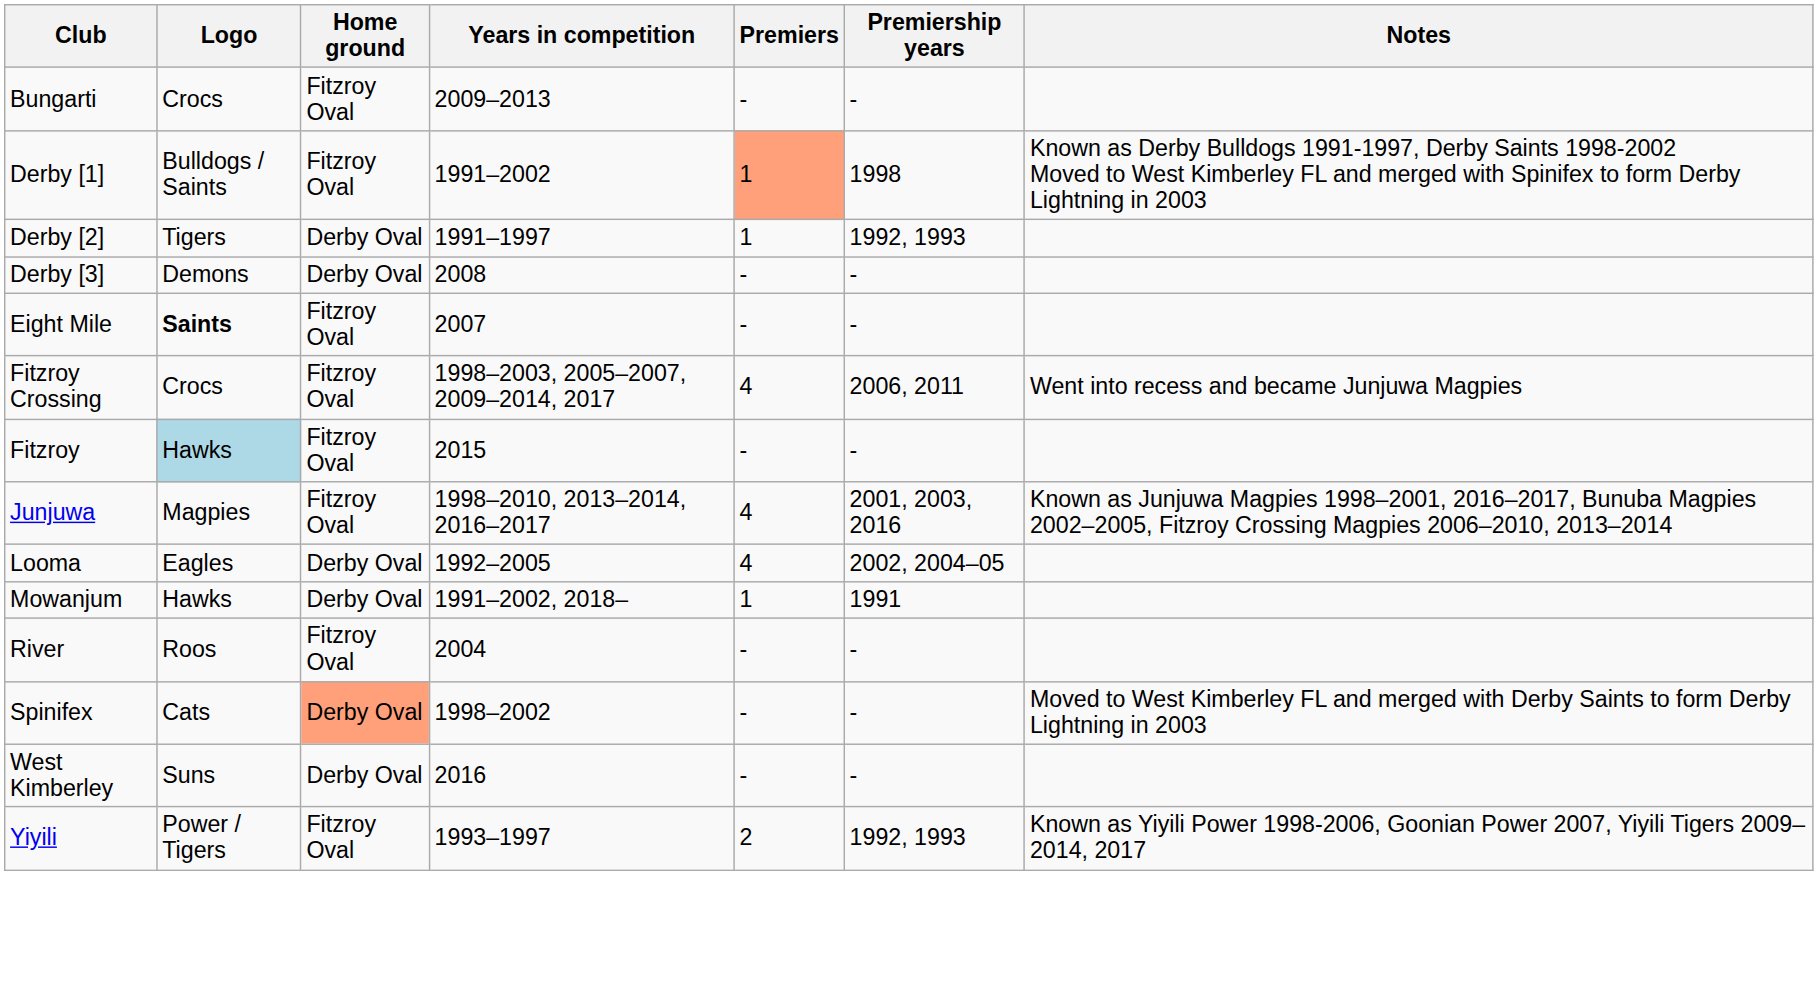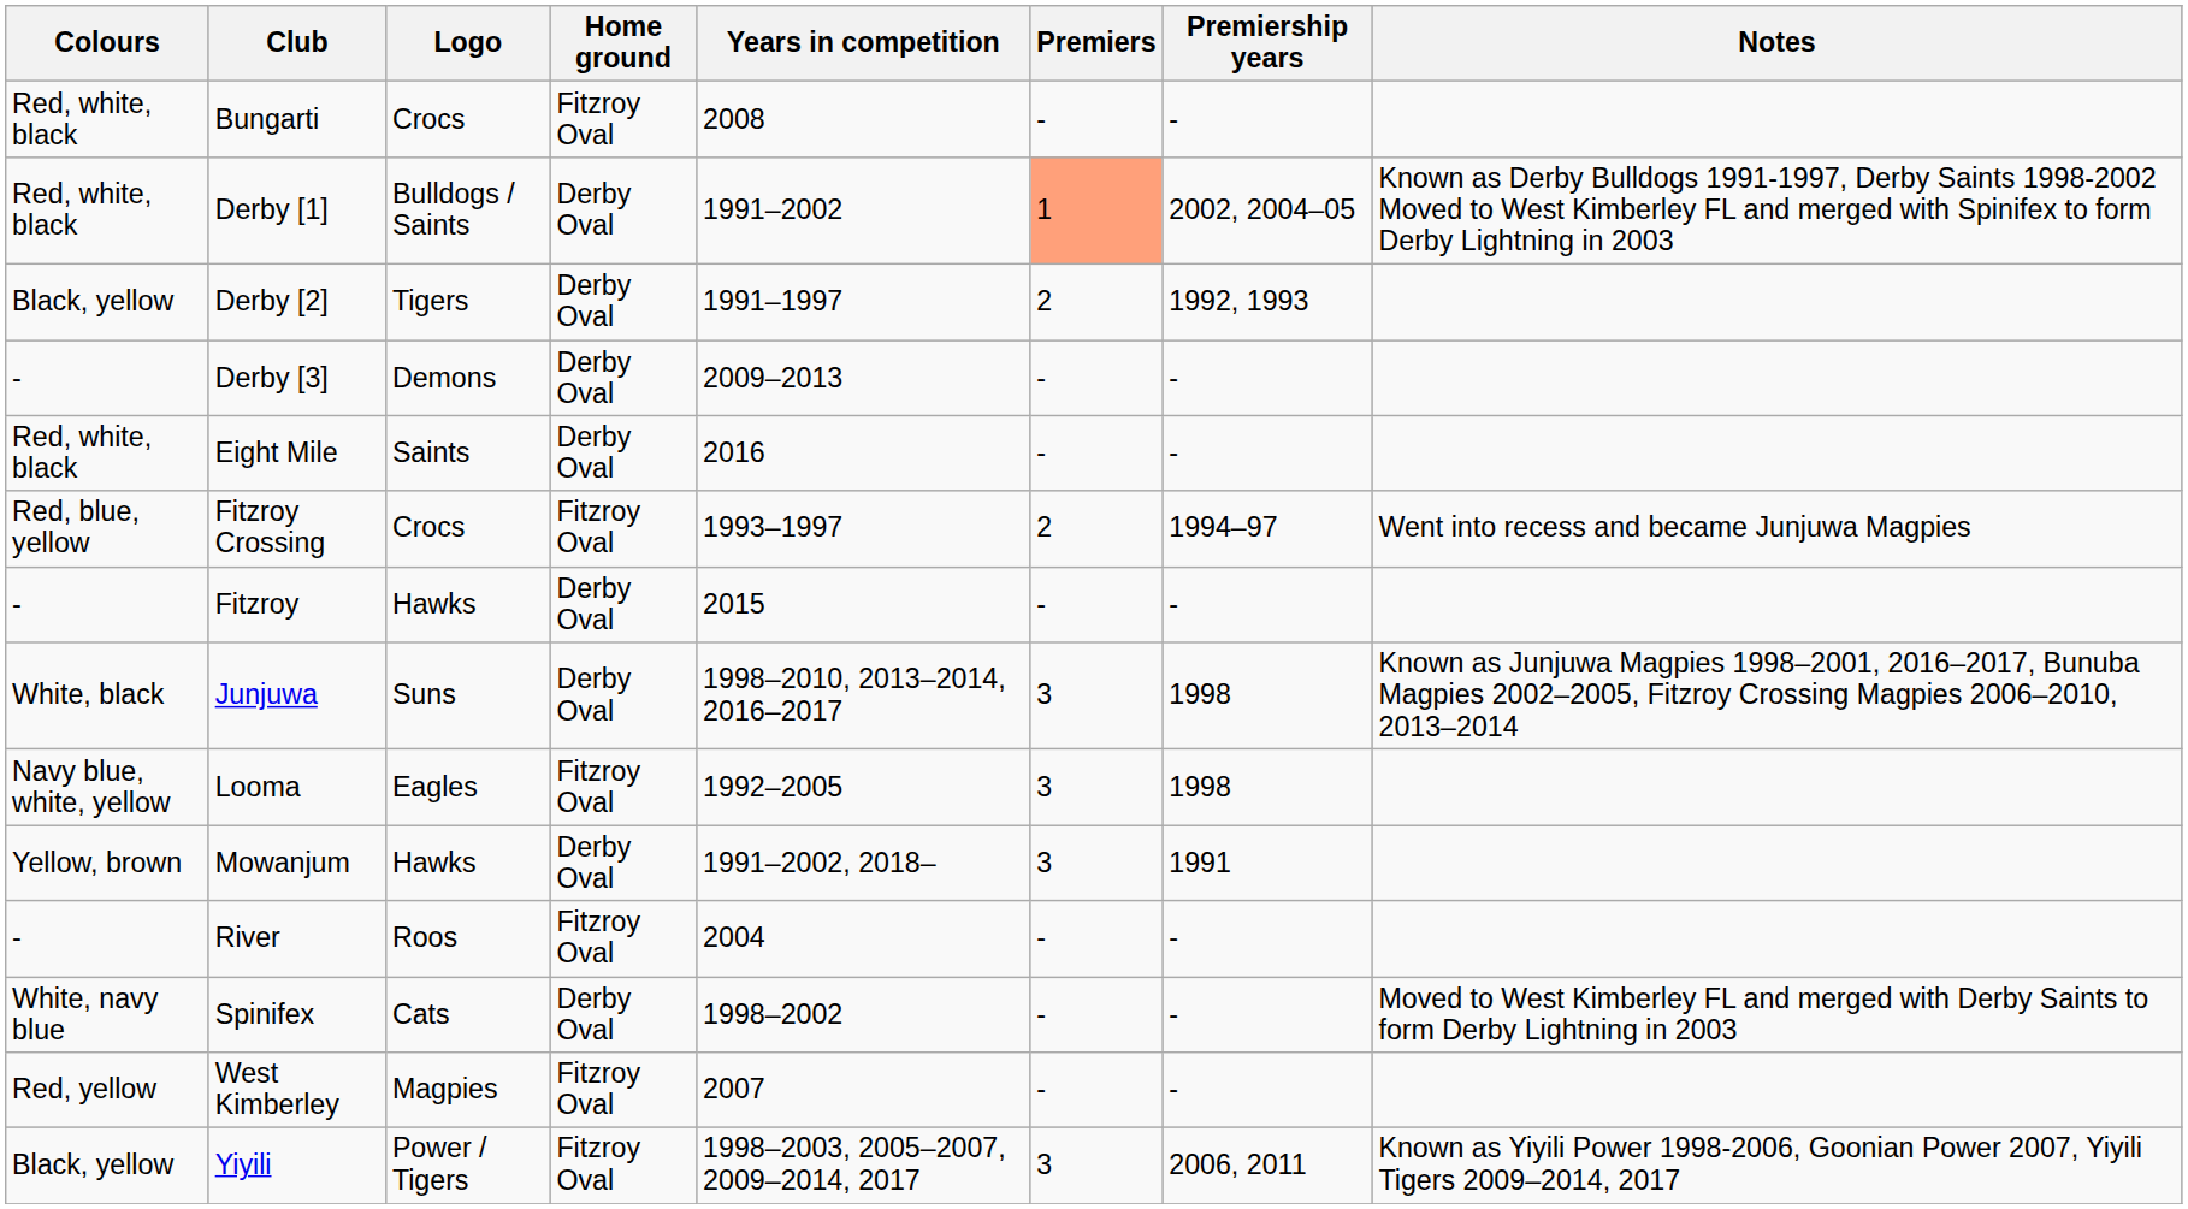+ column: Colours | Red, white, black | Red, white, black | Black, yellow | - | Red, white, black | Red, blue, yellow | - | White, black | Navy blue, white, yellow | Yellow, brown | - | White, navy blue | Red, yellow | Black, yellow
Bungarti | Years in competition: 2009–2013 -> 2008
Derby [1] | Home ground: Fitzroy Oval -> Derby Oval
Derby [1] | Premiership years: 1998 -> 2002, 2004–05
Derby [2] | Premiers: 1 -> 2
Derby [3] | Years in competition: 2008 -> 2009–2013
Eight Mile | Logo: bold -> normal
Eight Mile | Home ground: Fitzroy Oval -> Derby Oval
Eight Mile | Years in competition: 2007 -> 2016
Fitzroy Crossing | Years in competition: 1998–2003, 2005–2007, 2009–2014, 2017 -> 1993–1997
Fitzroy Crossing | Premiers: 4 -> 2
Fitzroy Crossing | Premiership years: 2006, 2011 -> 1994–97
Fitzroy | Logo: lightblue background -> no background
Fitzroy | Home ground: Fitzroy Oval -> Derby Oval
Junjuwa | Logo: Magpies -> Suns
Junjuwa | Home ground: Fitzroy Oval -> Derby Oval
Junjuwa | Premiers: 4 -> 3
Junjuwa | Premiership years: 2001, 2003, 2016 -> 1998
Looma | Home ground: Derby Oval -> Fitzroy Oval
Looma | Premiers: 4 -> 3
Looma | Premiership years: 2002, 2004–05 -> 1998
Mowanjum | Premiers: 1 -> 3
Spinifex | Home ground: lightsalmon background -> no background
West Kimberley | Logo: Suns -> Magpies
West Kimberley | Home ground: Derby Oval -> Fitzroy Oval
West Kimberley | Years in competition: 2016 -> 2007
Yiyili | Years in competition: 1993–1997 -> 1998–2003, 2005–2007, 2009–2014, 2017
Yiyili | Premiers: 2 -> 3
Yiyili | Premiership years: 1992, 1993 -> 2006, 2011
